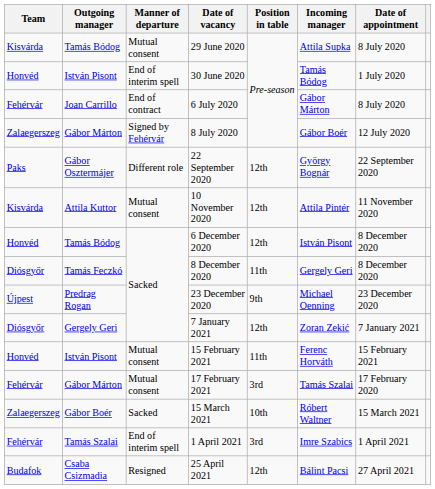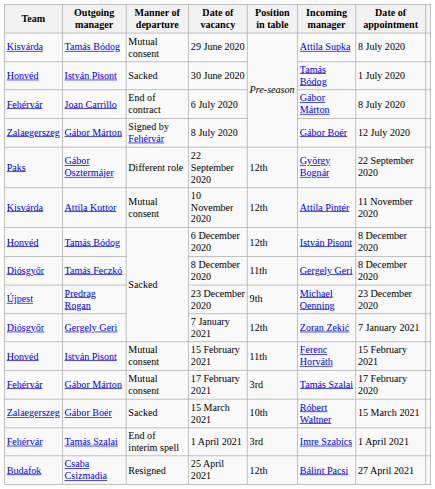30 June 2020 | Manner of departure: End of interim spell -> Sacked
